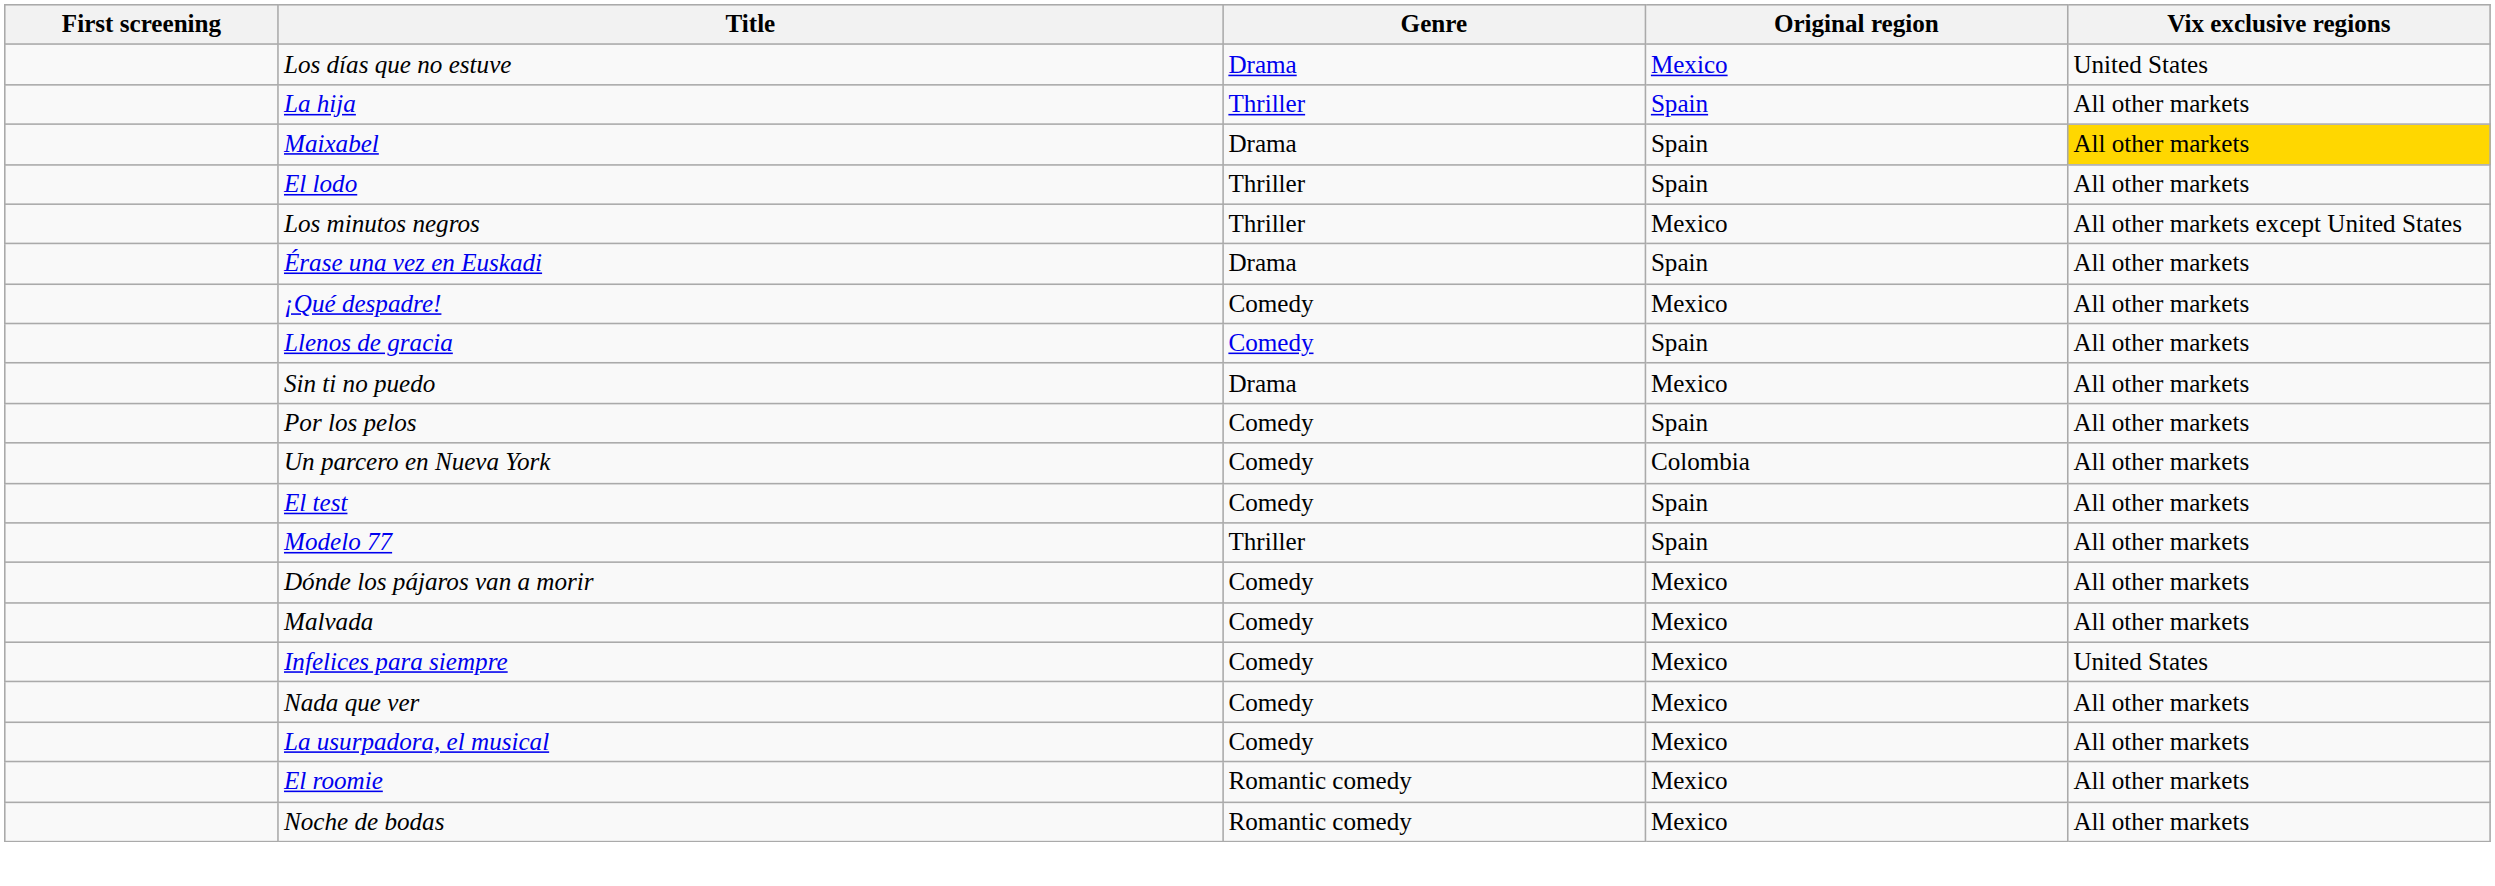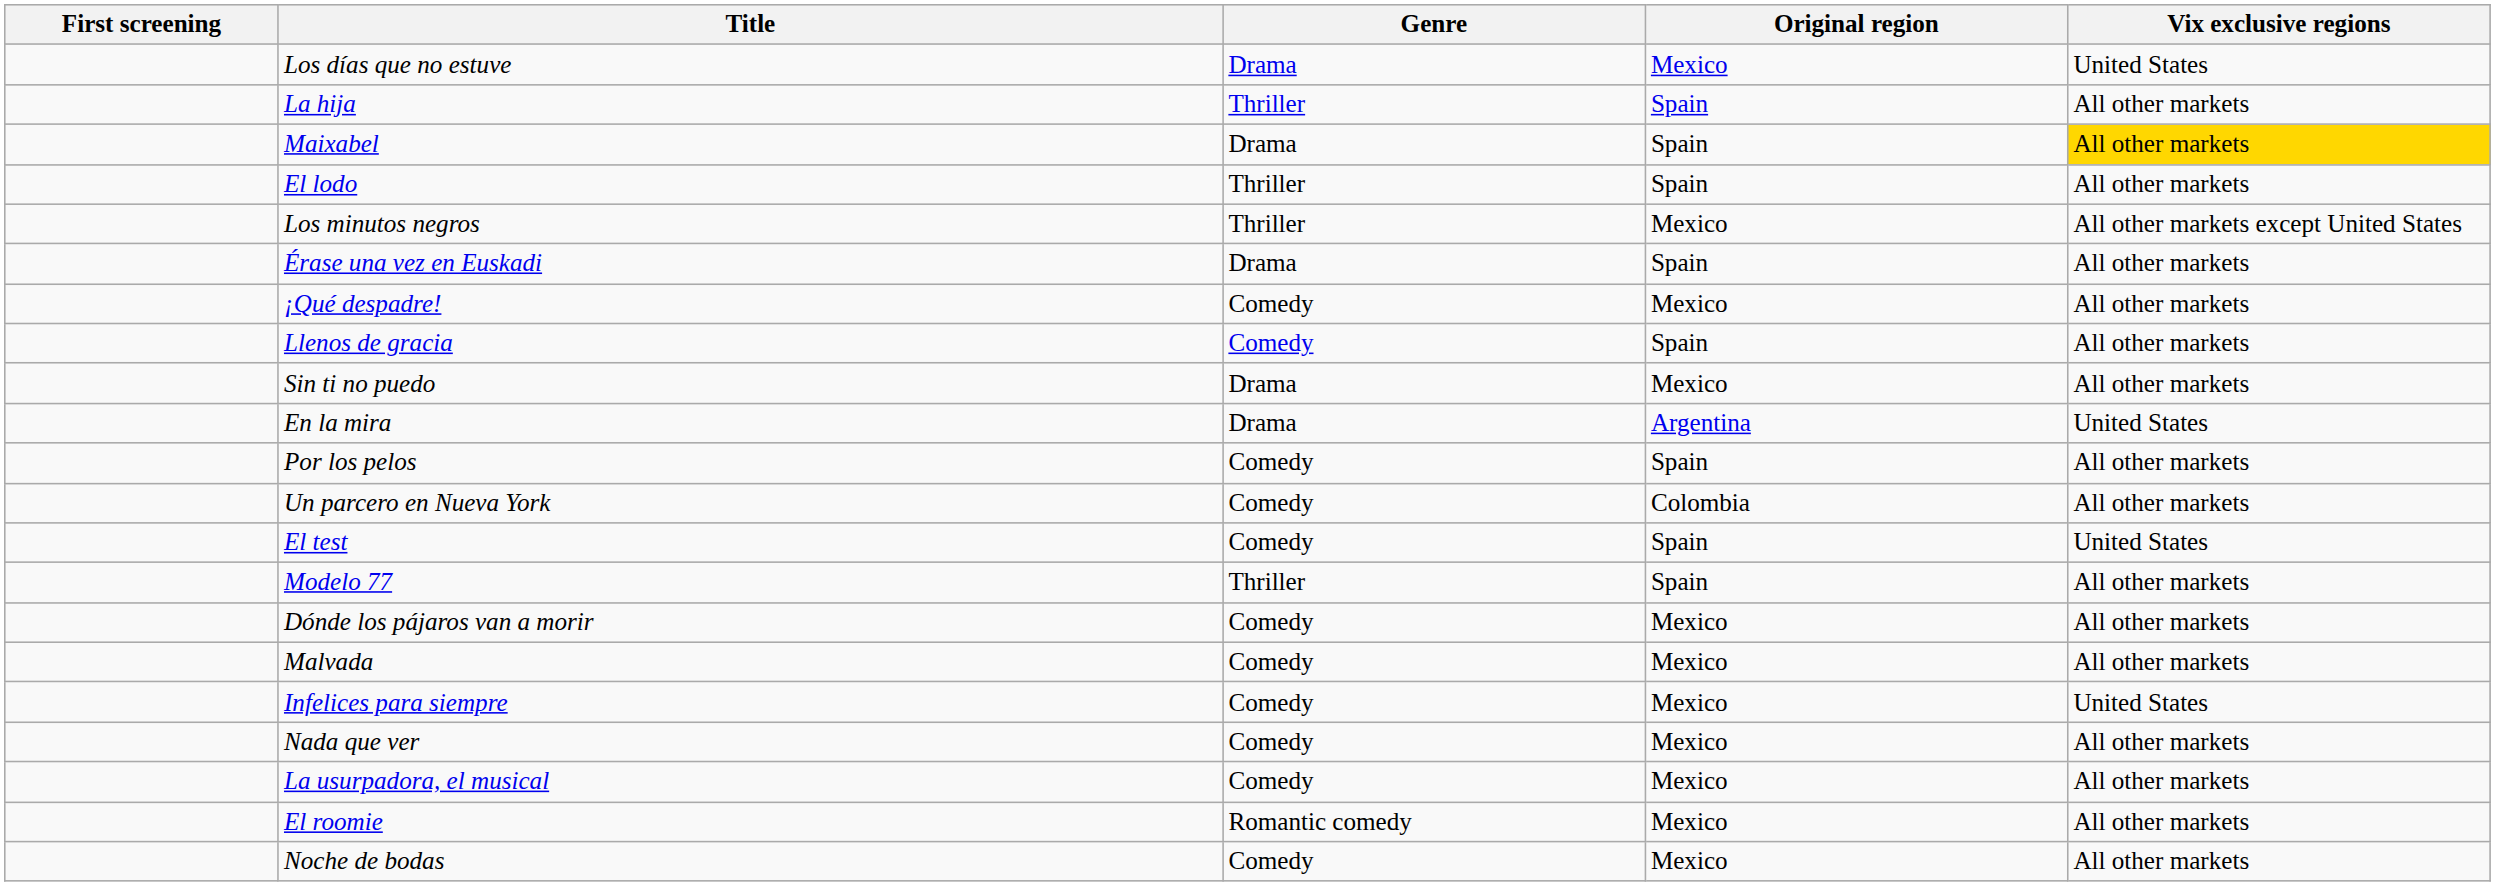+ row: En la mira | Drama | Argentina | United States
El test | Vix exclusive regions: All other markets -> United States
Noche de bodas | Genre: Romantic comedy -> Comedy
